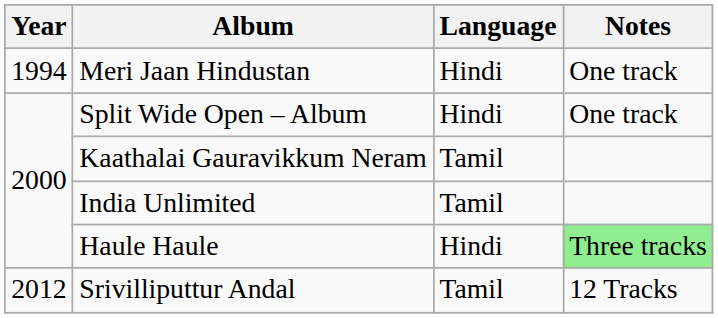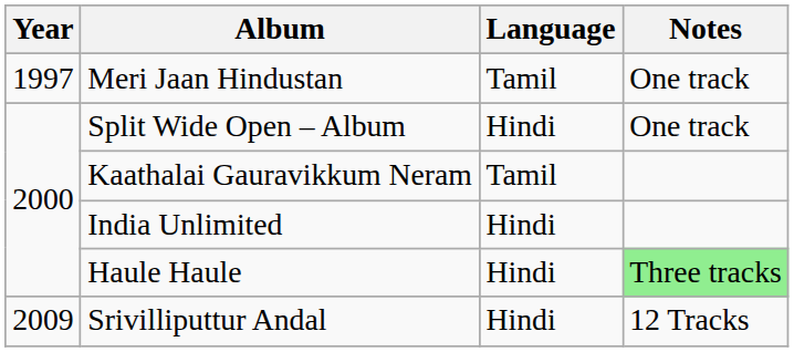Meri Jaan Hindustan | Year: 1994 -> 1997
Meri Jaan Hindustan | Language: Hindi -> Tamil
India Unlimited | Language: Tamil -> Hindi
Srivilliputtur Andal | Year: 2012 -> 2009
Srivilliputtur Andal | Language: Tamil -> Hindi
